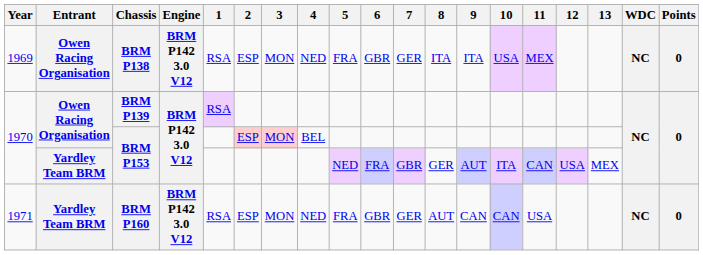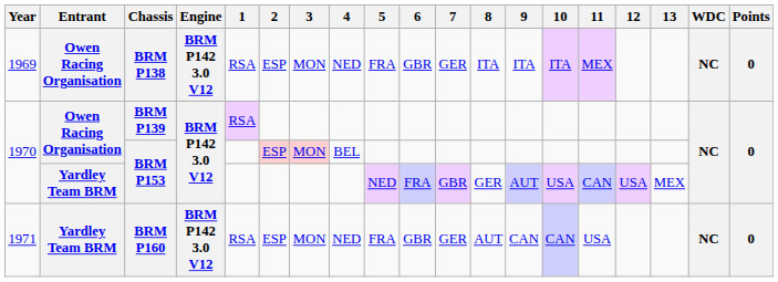BRM P138 | 10: USA -> ITA
Yardley Team BRM / BRM P153 | 10: ITA -> USA
